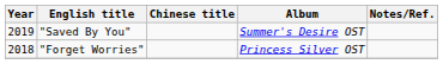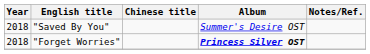"Saved By You" | Year: 2019 -> 2018
"Forget Worries" | Album: normal -> bold
